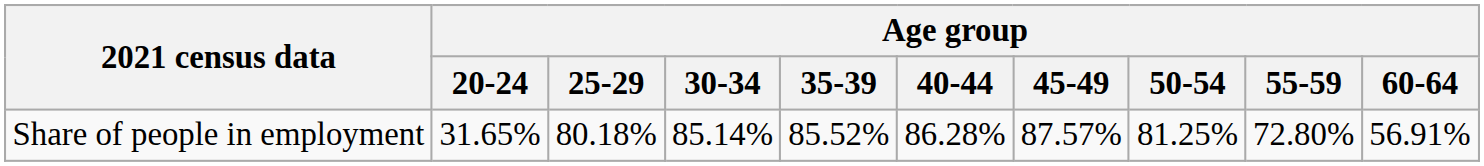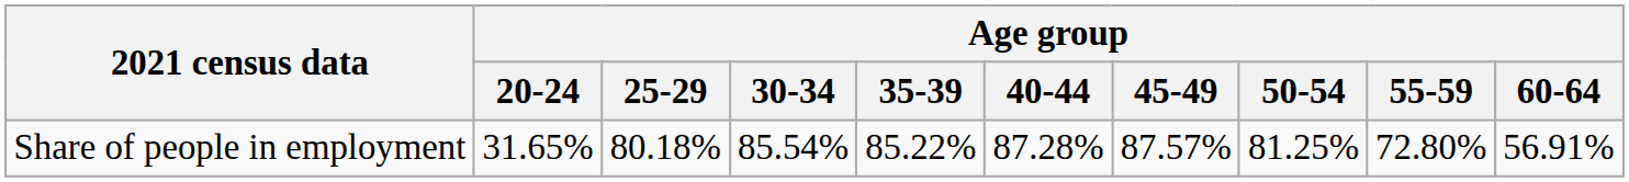Share of people in employment | Age group / 30-34: 85.14% -> 85.54%
Share of people in employment | Age group / 35-39: 85.52% -> 85.22%
Share of people in employment | Age group / 40-44: 86.28% -> 87.28%
